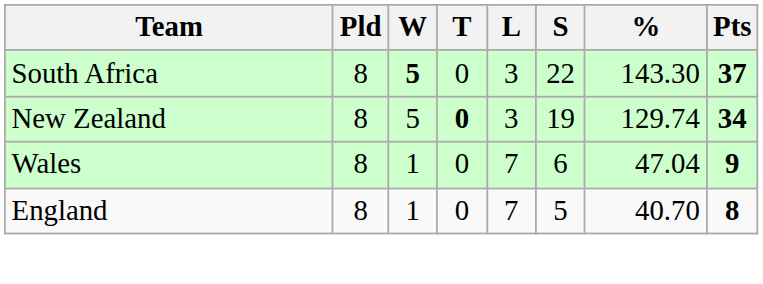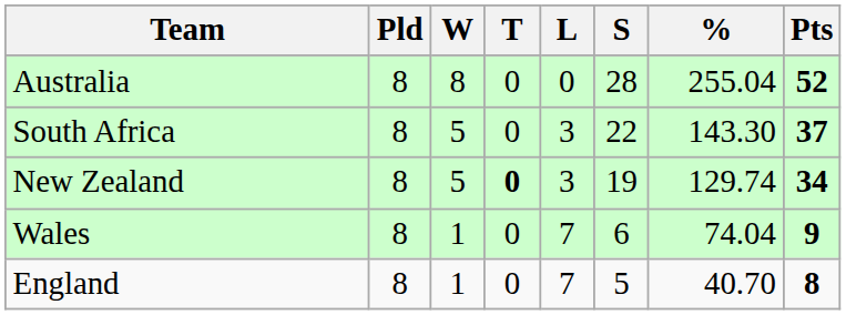+ row: Australia | 8 | 8 | 0 | 0 | 28 | 255.04 | 52
South Africa | W: bold -> normal
Wales | %: 47.04 -> 74.04
